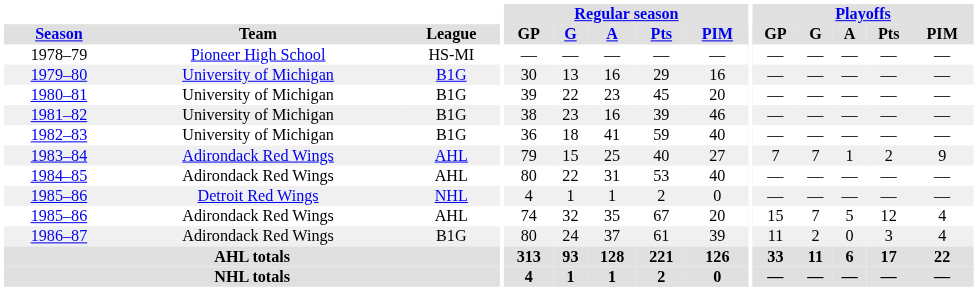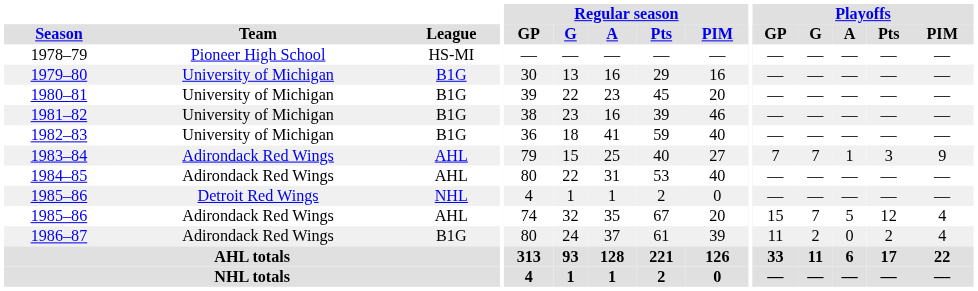1983–84 | Playoffs / Pts: 2 -> 3
1986–87 | Playoffs / Pts: 3 -> 2
